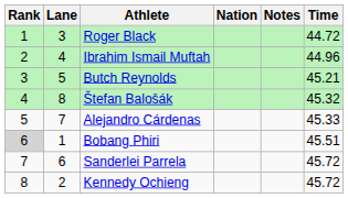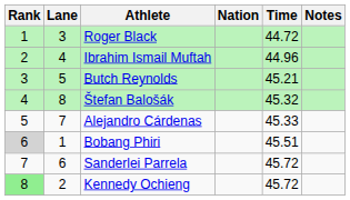columns swapped: Time <-> Notes
Kennedy Ochieng | Rank: no background -> lightgreen background
